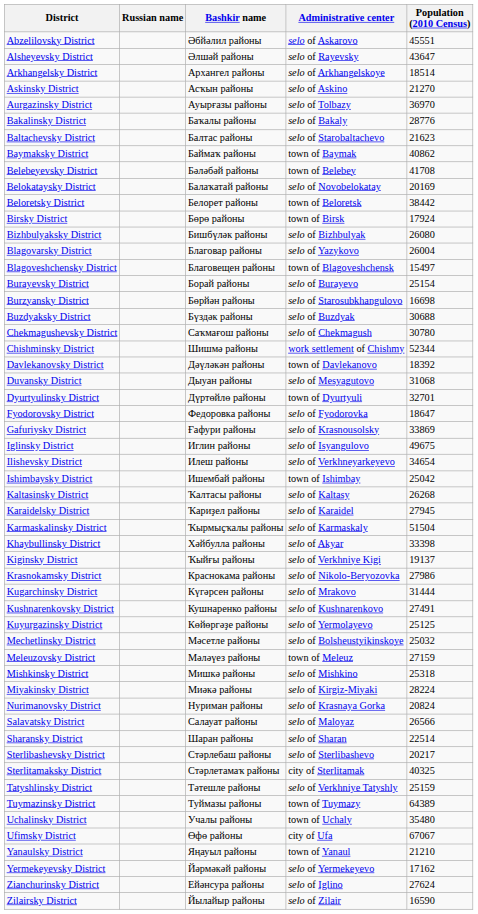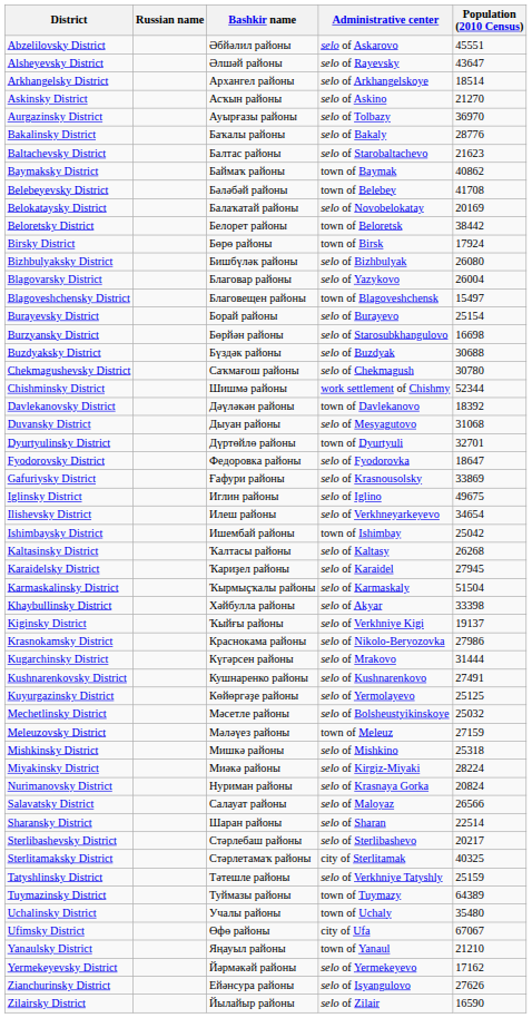Iglinsky District | Administrative center: selo of Isyangulovo -> selo of Iglino
Zianchurinsky District | Administrative center: selo of Iglino -> selo of Isyangulovo
Zianchurinsky District | Population (2010 Census): 27624 -> 27626
